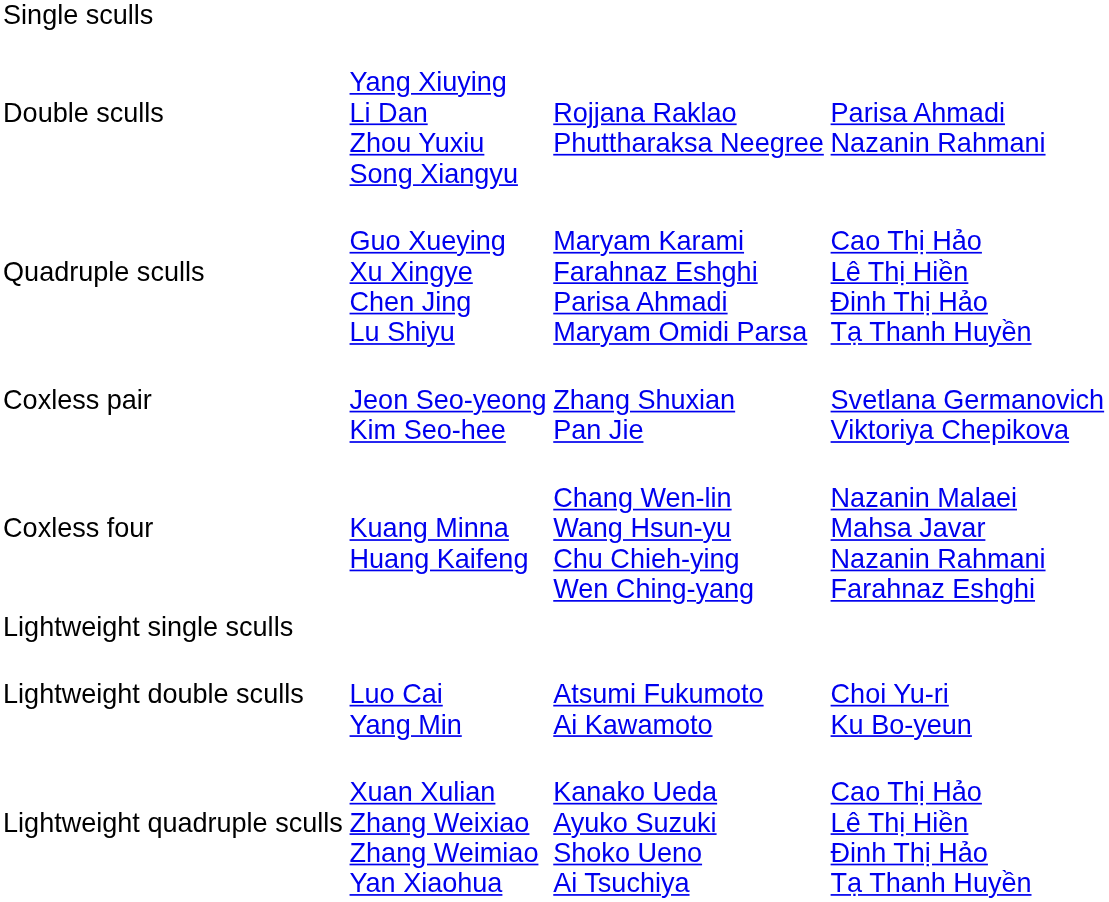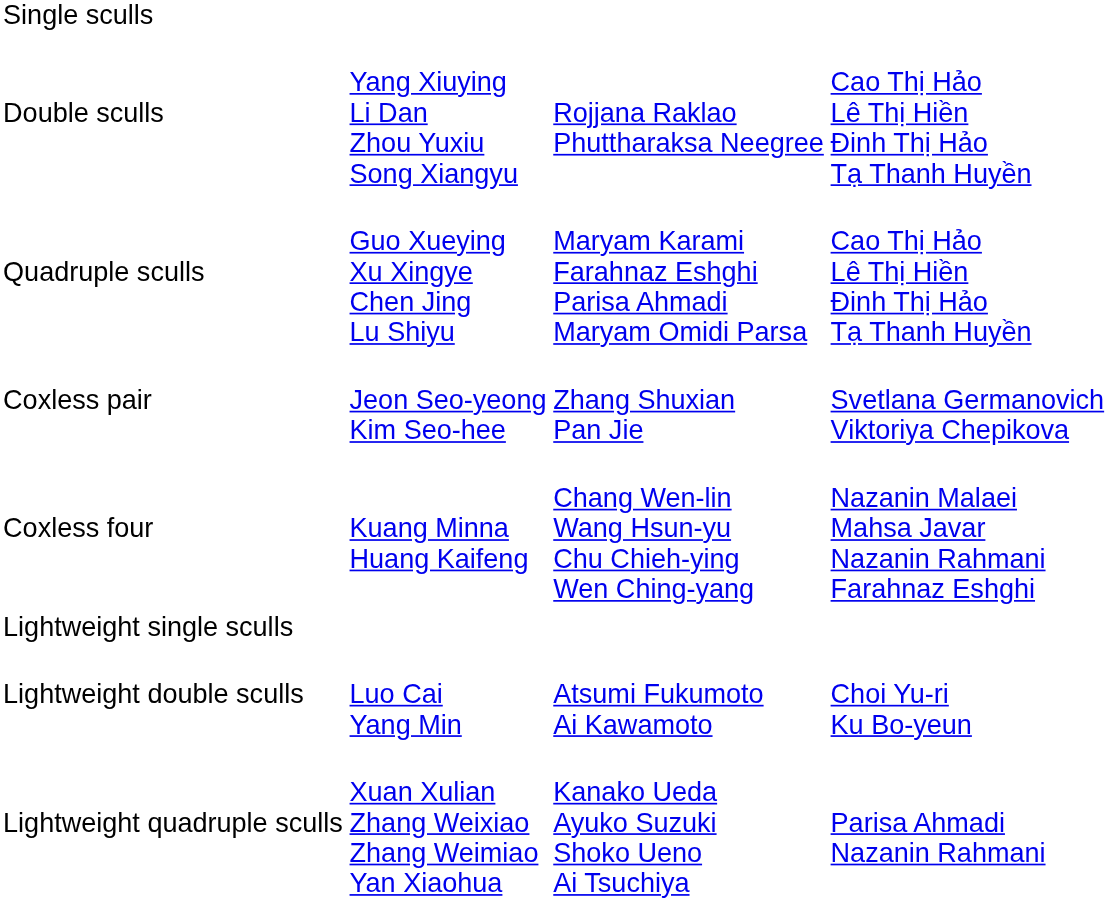Double sculls | column 4: Parisa Ahmadi Nazanin Rahmani -> Cao Thị Hảo Lê Thị Hiền Đinh Thị Hảo Tạ Thanh Huyền
Lightweight quadruple sculls | column 4: Cao Thị Hảo Lê Thị Hiền Đinh Thị Hảo Tạ Thanh Huyền -> Parisa Ahmadi Nazanin Rahmani
